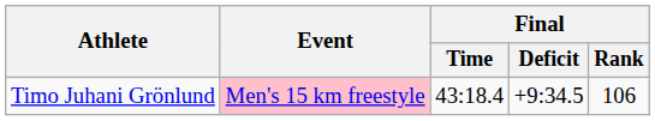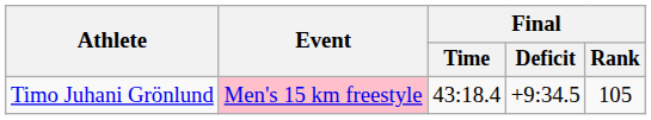Timo Juhani Grönlund | Final / Rank: 106 -> 105
